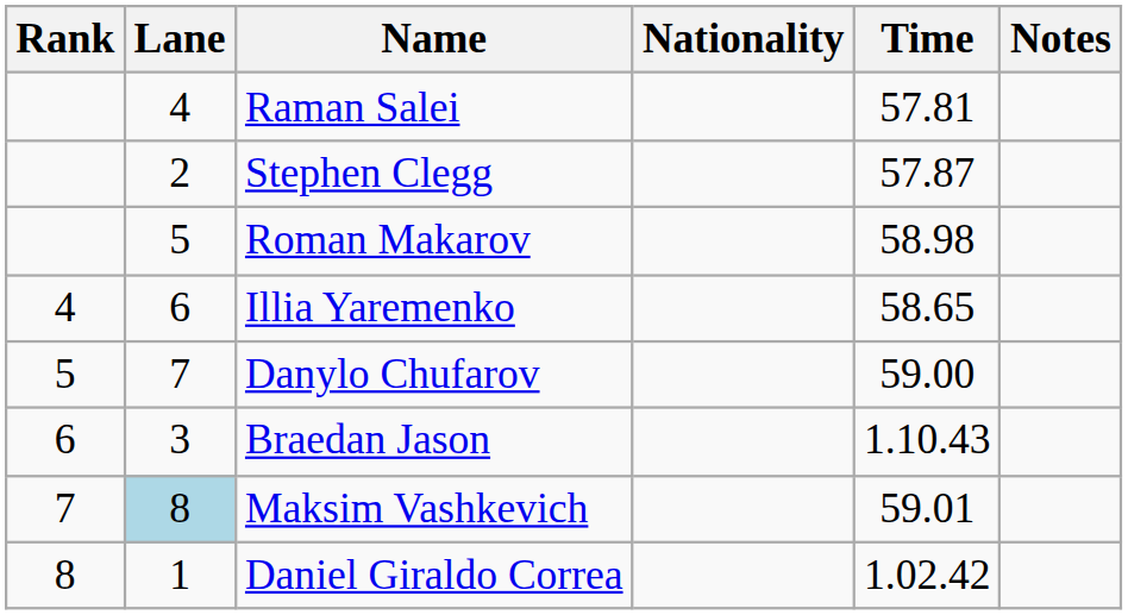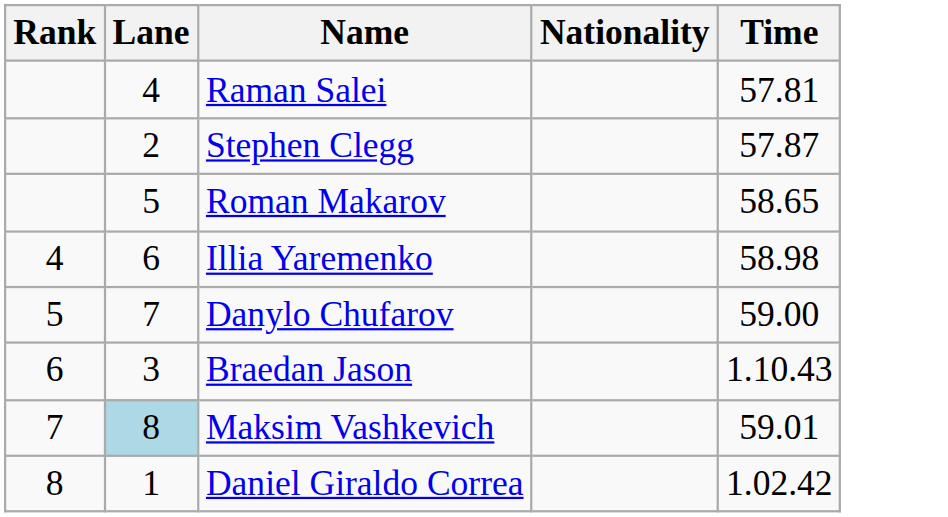- column: Notes
Roman Makarov | Time: 58.98 -> 58.65
Illia Yaremenko | Time: 58.65 -> 58.98
